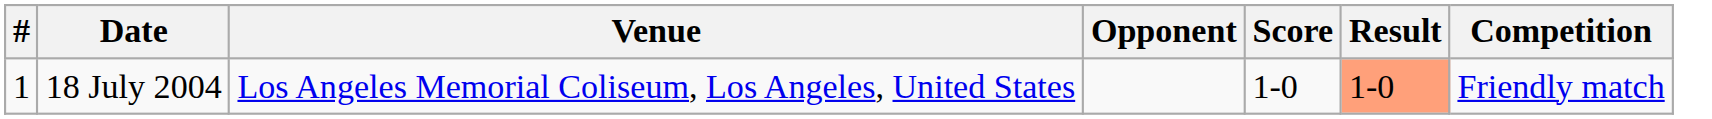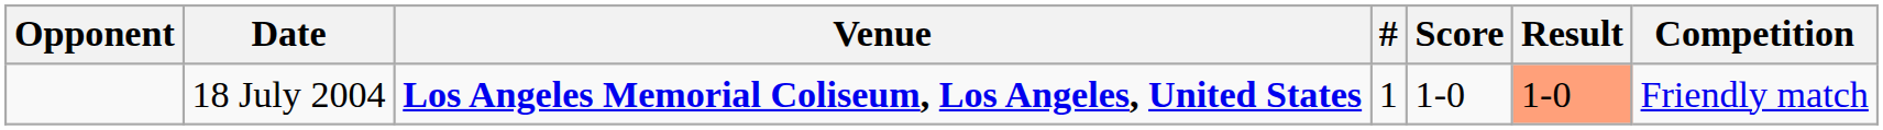columns swapped: # <-> Opponent
18 July 2004 | Venue: normal -> bold
